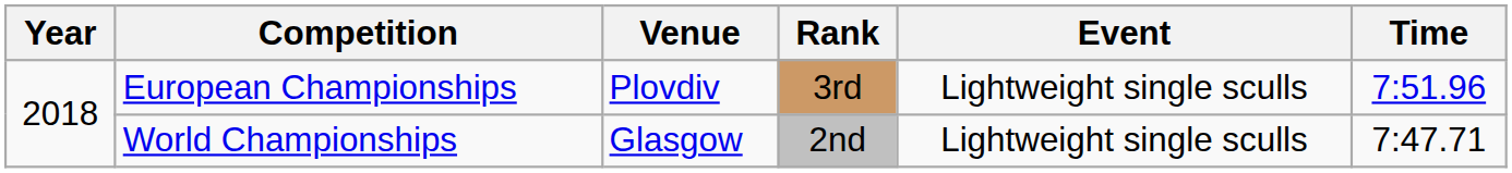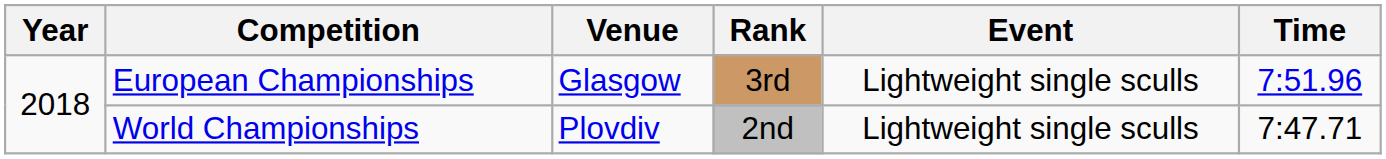European Championships | Venue: Plovdiv -> Glasgow
World Championships | Venue: Glasgow -> Plovdiv
